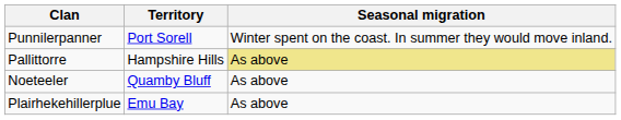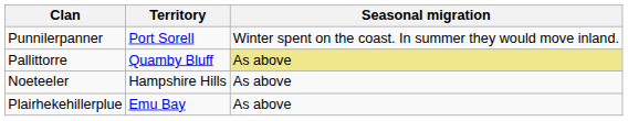Pallittorre | Territory: Hampshire Hills -> Quamby Bluff
Noeteeler | Territory: Quamby Bluff -> Hampshire Hills
